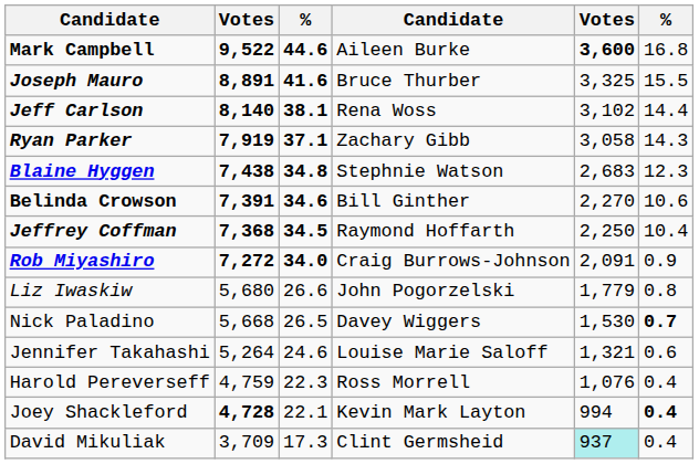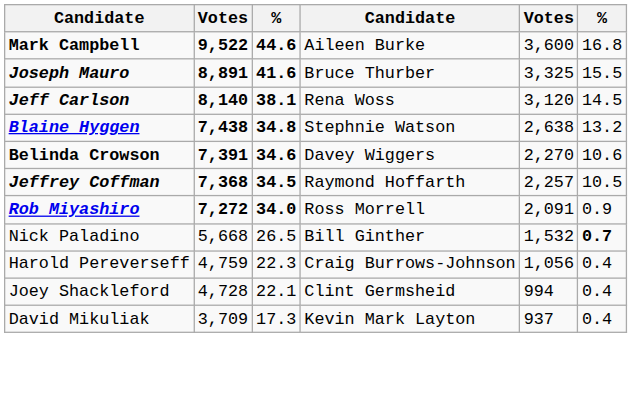Mark Campbell | column 5: bold -> normal
Jeff Carlson | column 5: 3,102 -> 3,120
Jeff Carlson | column 6: 14.4 -> 14.5
- row: Ryan Parker | 7,919 | 37.1 | Zachary Gibb | 3,058 | 14.3
Blaine Hyggen | column 5: 2,683 -> 2,638
Blaine Hyggen | column 6: 12.3 -> 13.2
Belinda Crowson | column 4: Bill Ginther -> Davey Wiggers
Jeffrey Coffman | column 5: 2,250 -> 2,257
Jeffrey Coffman | column 6: 10.4 -> 10.5
Rob Miyashiro | column 4: Craig Burrows-Johnson -> Ross Morrell
- row: Liz Iwaskiw | 5,680 | 26.6 | John Pogorzelski | 1,779 | 0.8
Nick Paladino | column 4: Davey Wiggers -> Bill Ginther
Nick Paladino | column 5: 1,530 -> 1,532
- row: Jennifer Takahashi | 5,264 | 24.6 | Louise Marie Saloff | 1,321 | 0.6
Harold Pereverseff | column 4: Ross Morrell -> Craig Burrows-Johnson
Harold Pereverseff | column 5: 1,076 -> 1,056
Joey Shackleford | column 2: bold -> normal
Joey Shackleford | column 4: Kevin Mark Layton -> Clint Germsheid
Joey Shackleford | column 6: bold -> normal
David Mikuliak | column 4: Clint Germsheid -> Kevin Mark Layton
David Mikuliak | column 5: paleturquoise background -> no background
